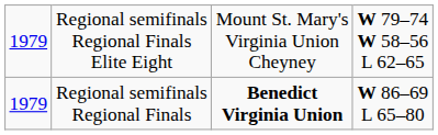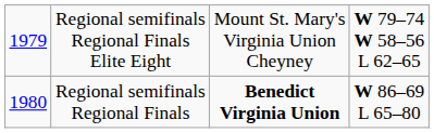Regional semifinals Regional Finals | column 1: 1979 -> 1980
